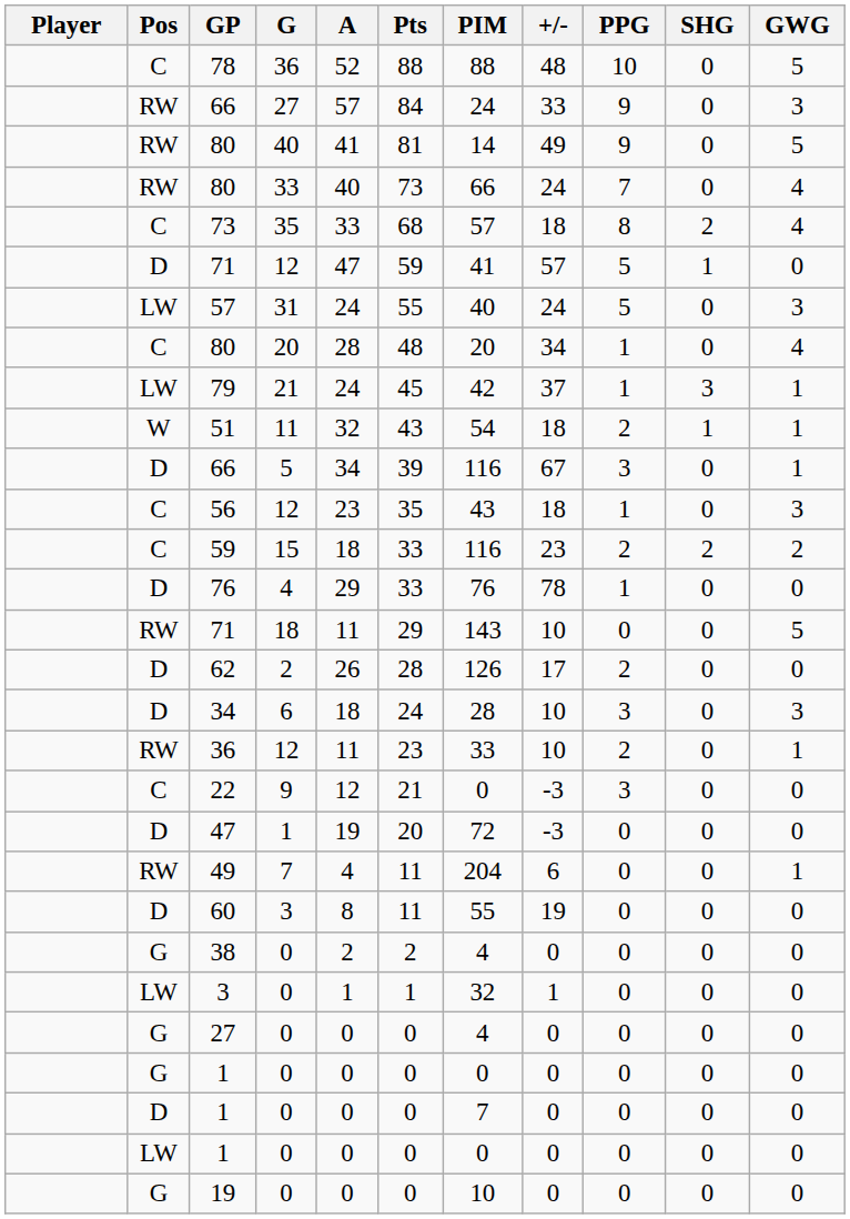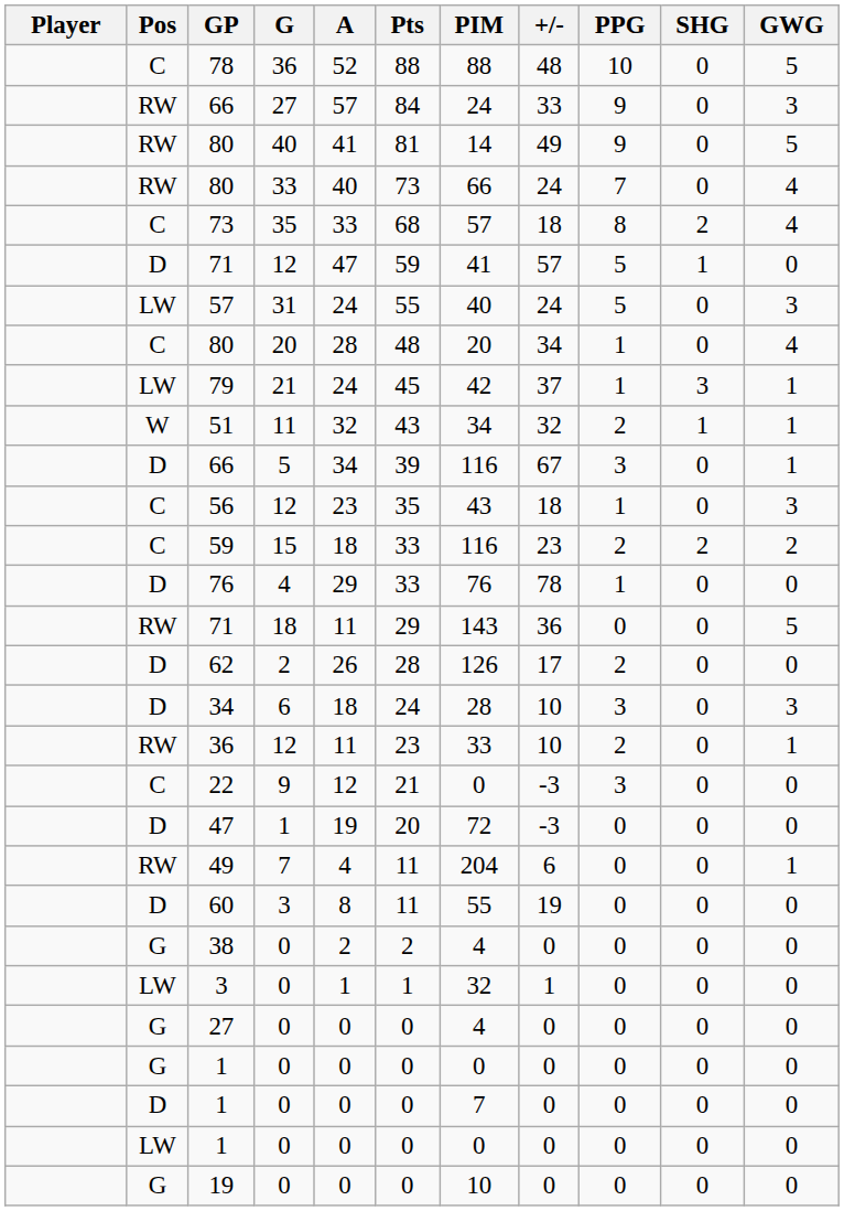51 | PIM: 54 -> 34
51 | +/-: 18 -> 32
RW / 71 | +/-: 10 -> 36
